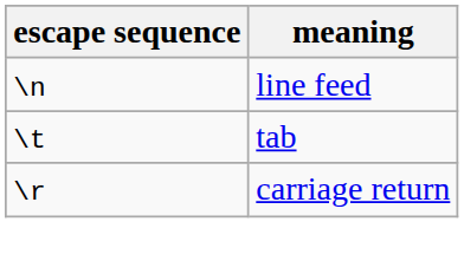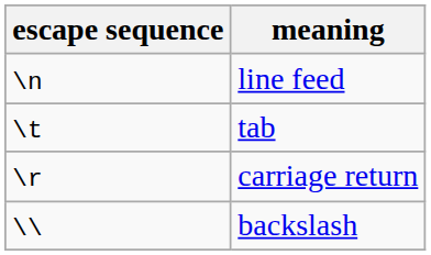+ row: \\ | backslash
